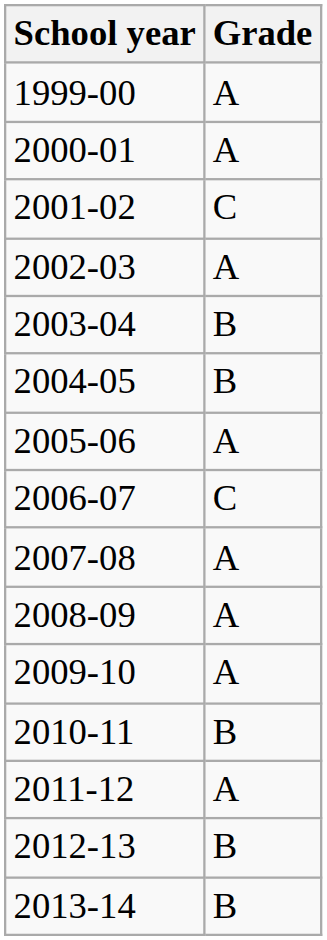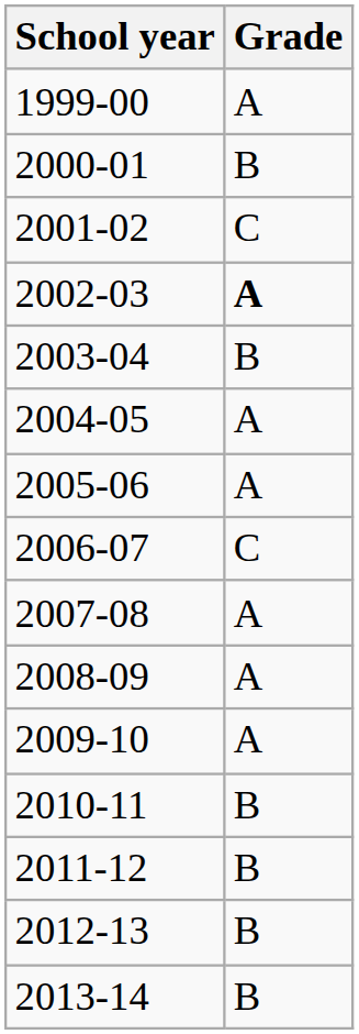2000-01 | Grade: A -> B
2002-03 | Grade: normal -> bold
2004-05 | Grade: B -> A
2011-12 | Grade: A -> B
